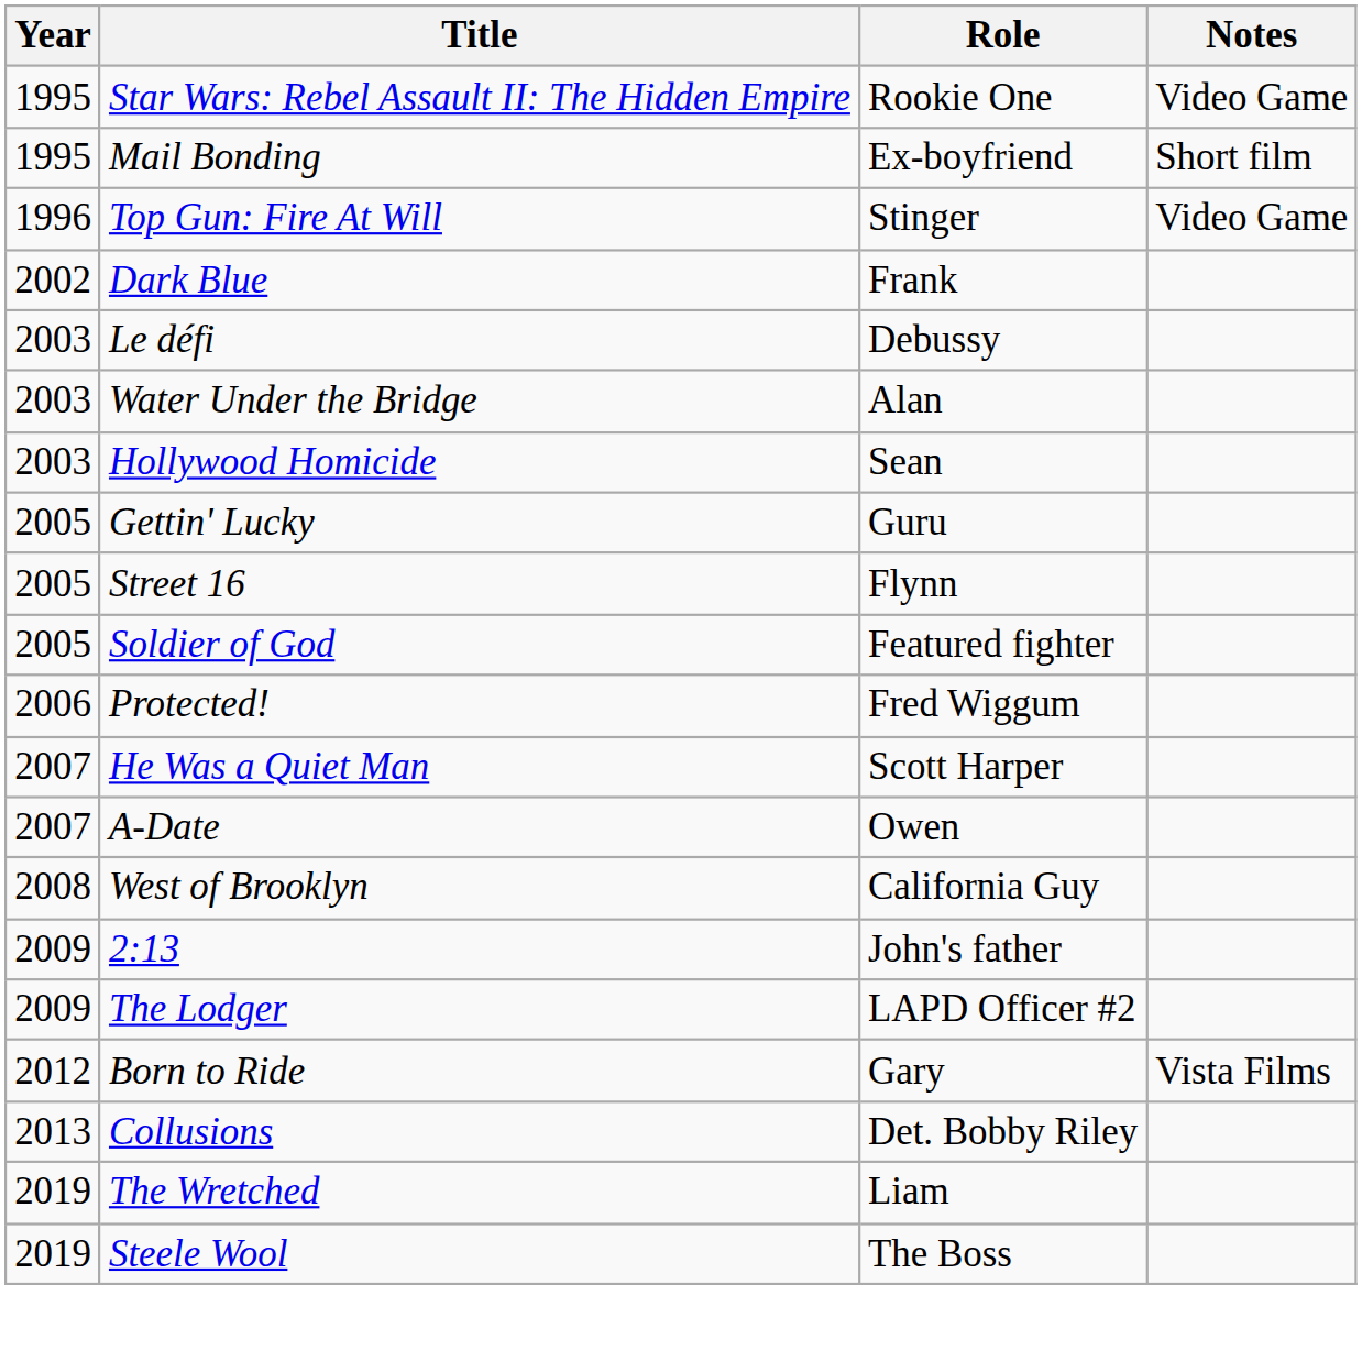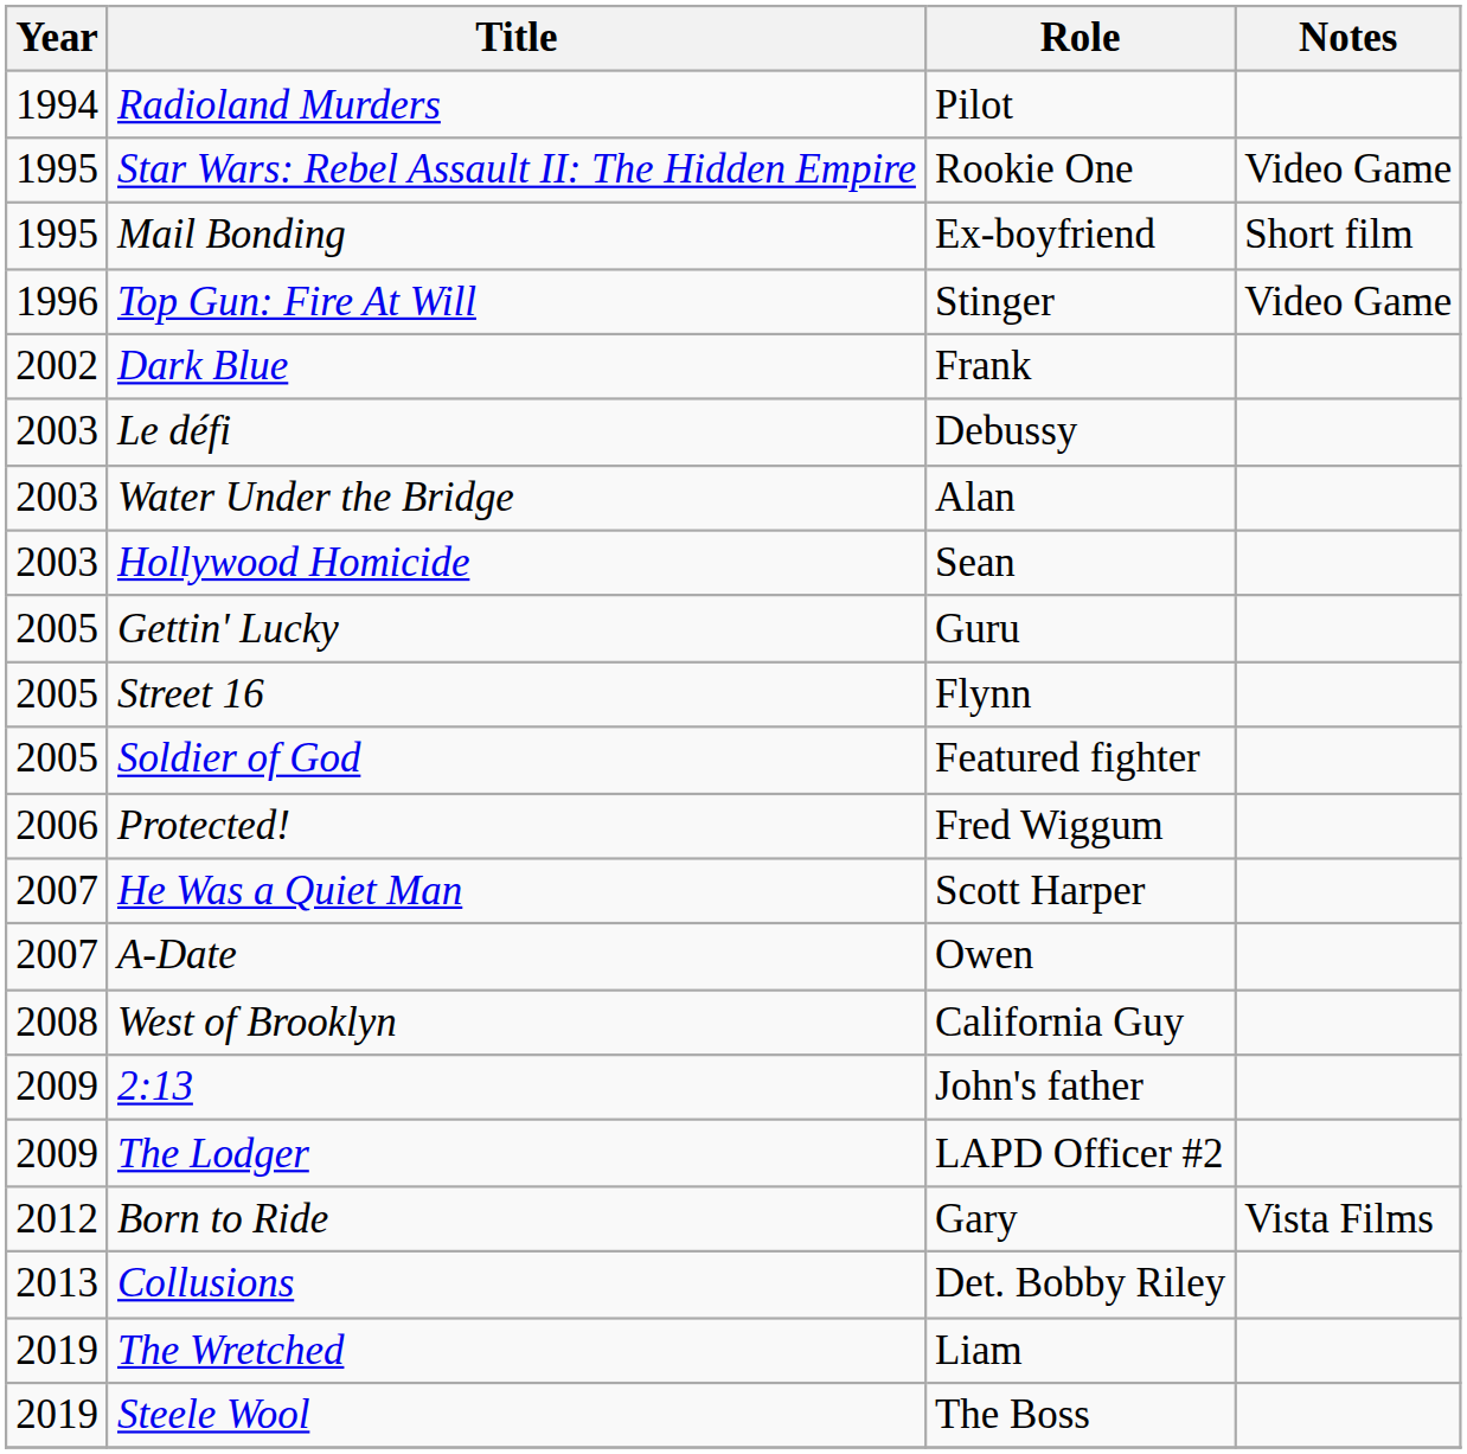+ row: 1994 | Radioland Murders | Pilot
